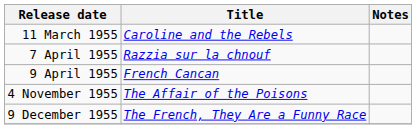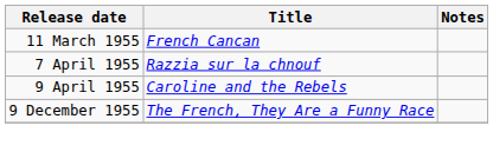11 March 1955 | Title: Caroline and the Rebels -> French Cancan
9 April 1955 | Title: French Cancan -> Caroline and the Rebels
- row: 4 November 1955 | The Affair of the Poisons
